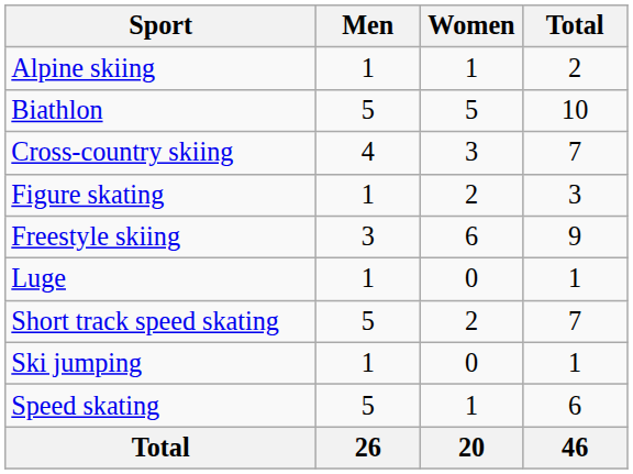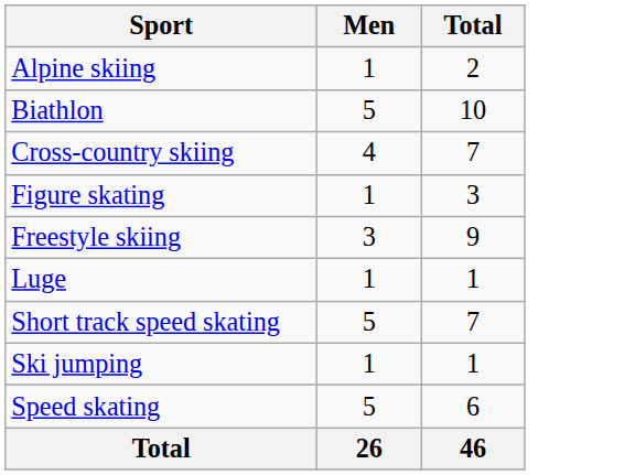- column: Women | 1 | 5 | 3 | 2 | 6 | 0 | 2 | 0 | 1 | 20
